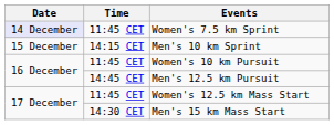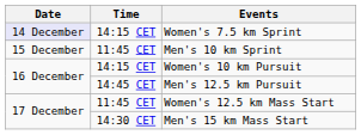Women's 7.5 km Sprint | Time: 11:45 CET -> 14:15 CET
Men's 10 km Sprint | Time: 14:15 CET -> 11:45 CET
Women's 10 km Pursuit | Time: 11:45 CET -> 14:15 CET
